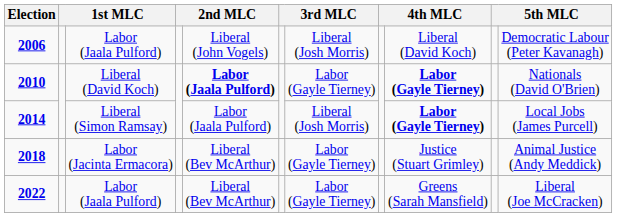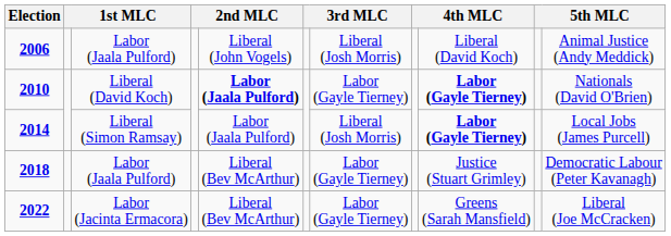2006 | column 11: Democratic Labour (Peter Kavanagh) -> Animal Justice (Andy Meddick)
2018 | column 3: Labor (Jacinta Ermacora) -> Labor (Jaala Pulford)
2018 | column 11: Animal Justice (Andy Meddick) -> Democratic Labour (Peter Kavanagh)
2022 | column 3: Labor (Jaala Pulford) -> Labor (Jacinta Ermacora)
